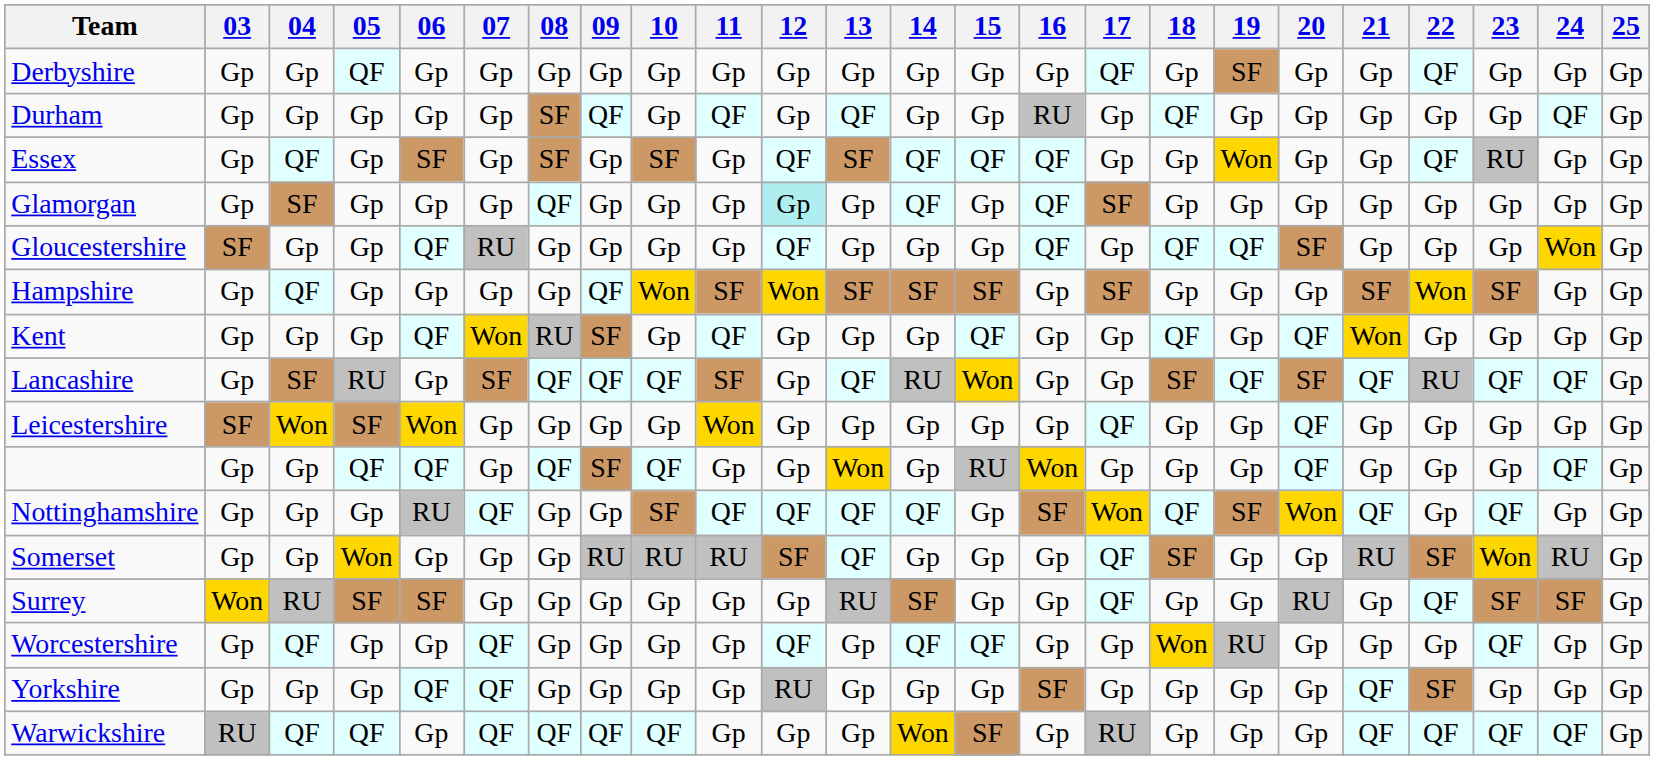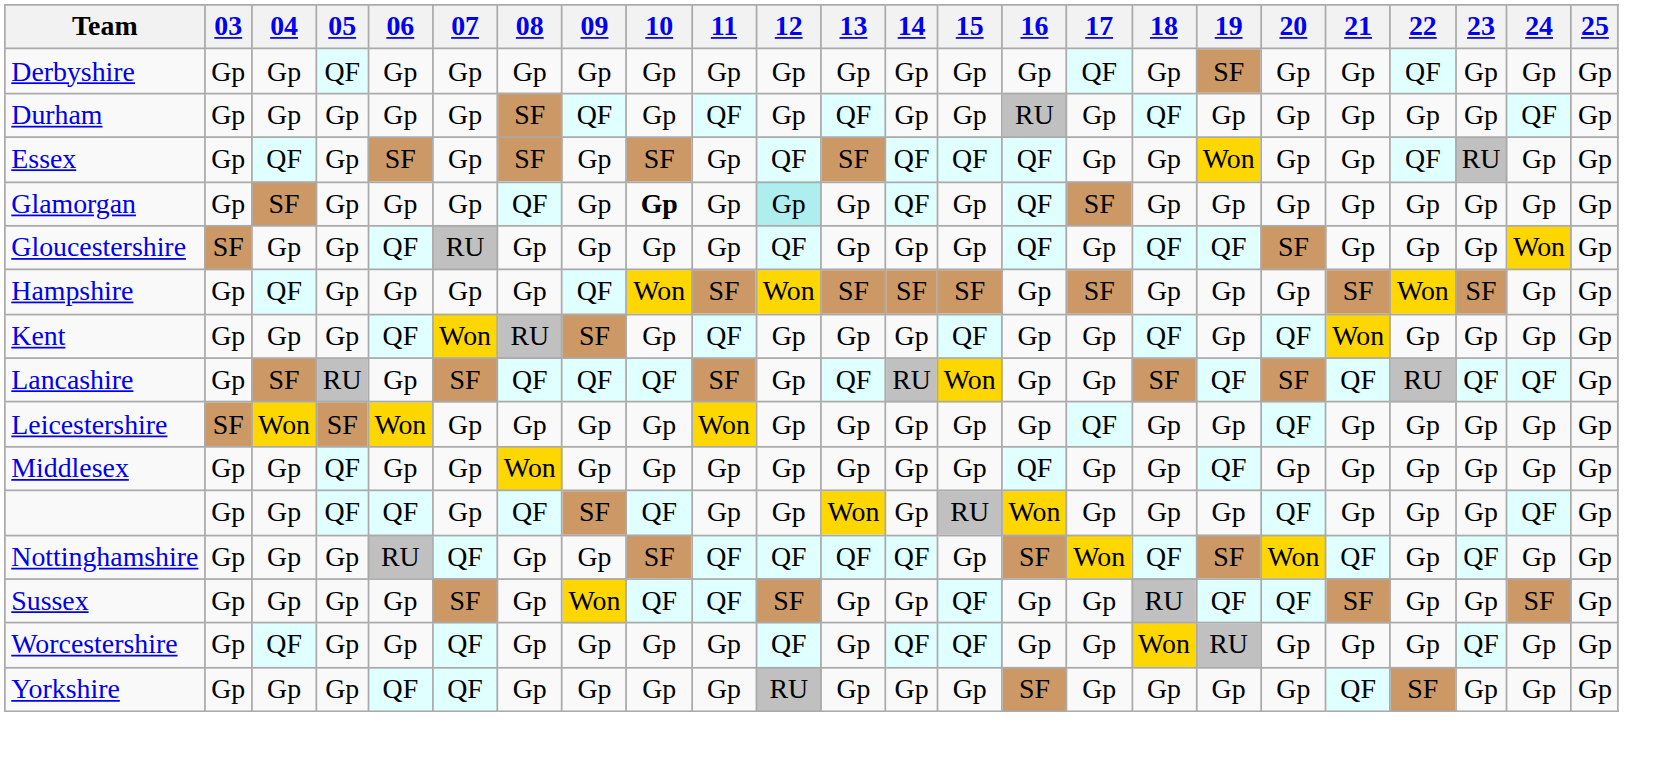Glamorgan | 10: normal -> bold
+ row: Middlesex | Gp | Gp | QF | Gp | Gp | Won | Gp | Gp | Gp | Gp | Gp | Gp | Gp | QF | Gp | Gp | QF | Gp | Gp | Gp | Gp | Gp | Gp
- row: Somerset | Gp | Gp | Won | Gp | Gp | Gp | RU | RU | RU | SF | QF | Gp | Gp | Gp | QF | SF | Gp | Gp | RU | SF | Won | RU | Gp
- row: Surrey | Won | RU | SF | SF | Gp | Gp | Gp | Gp | Gp | Gp | RU | SF | Gp | Gp | QF | Gp | Gp | RU | Gp | QF | SF | SF | Gp
+ row: Sussex | Gp | Gp | Gp | Gp | SF | Gp | Won | QF | QF | SF | Gp | Gp | QF | Gp | Gp | RU | QF | QF | SF | Gp | Gp | SF | Gp
- row: Warwickshire | RU | QF | QF | Gp | QF | QF | QF | QF | Gp | Gp | Gp | Won | SF | Gp | RU | Gp | Gp | Gp | QF | QF | QF | QF | Gp
